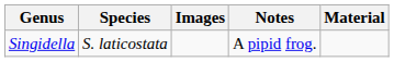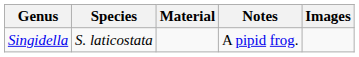columns swapped: Material <-> Images
